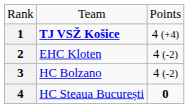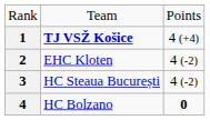3 | column 2: HC Bolzano -> HC Steaua București
4 | column 2: HC Steaua București -> HC Bolzano
